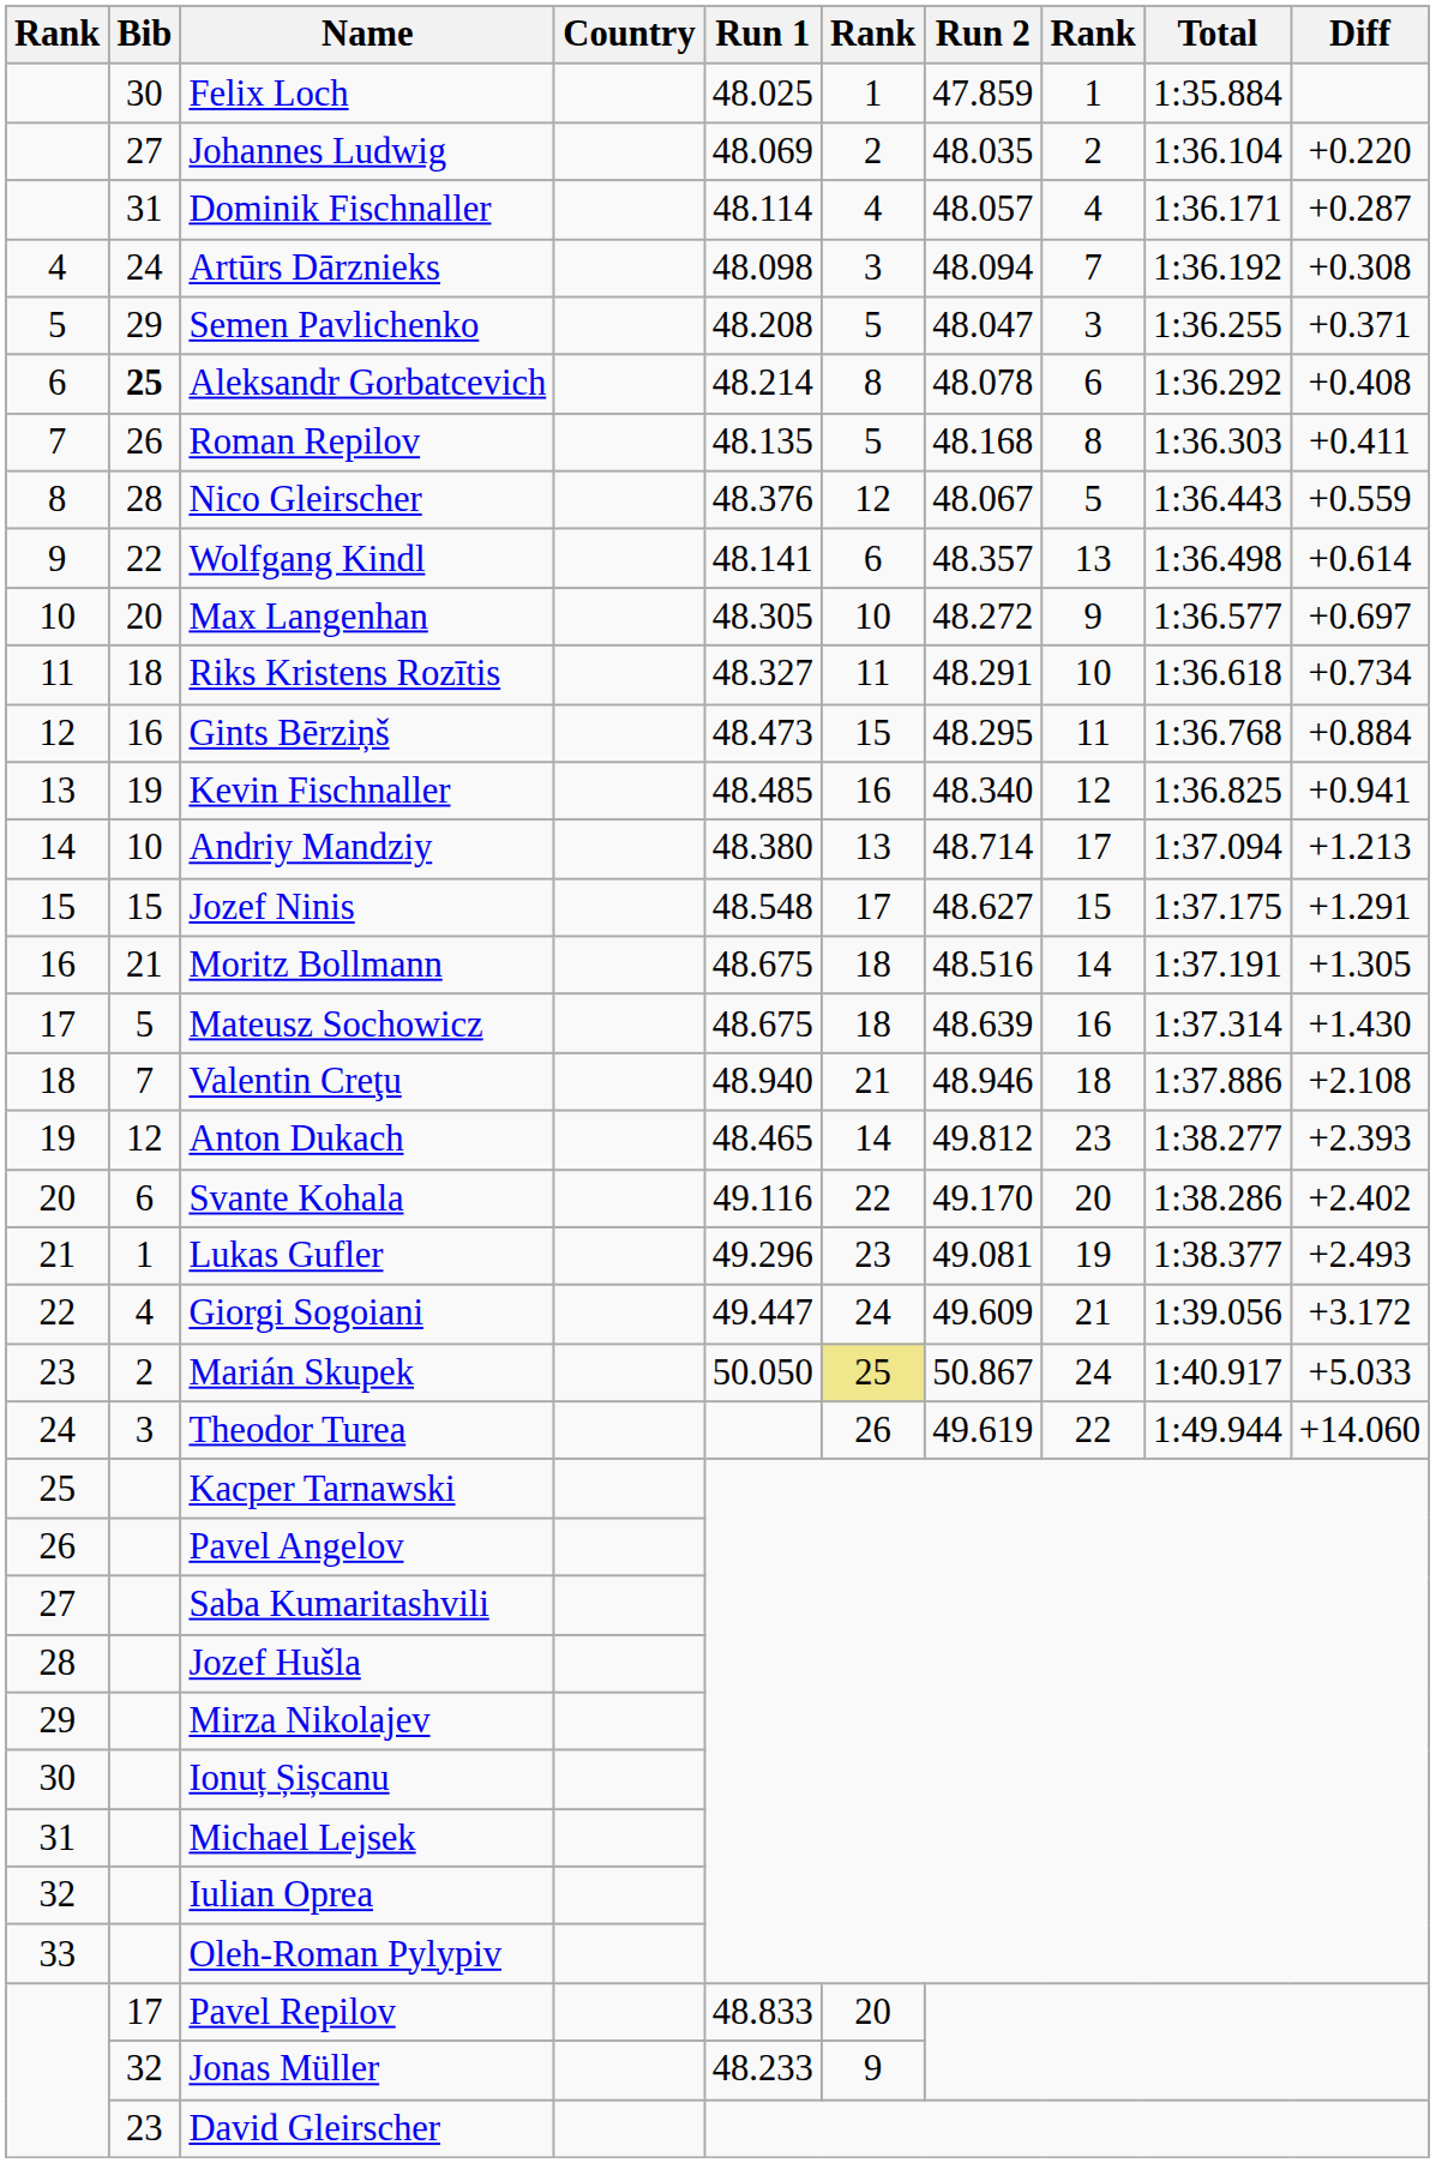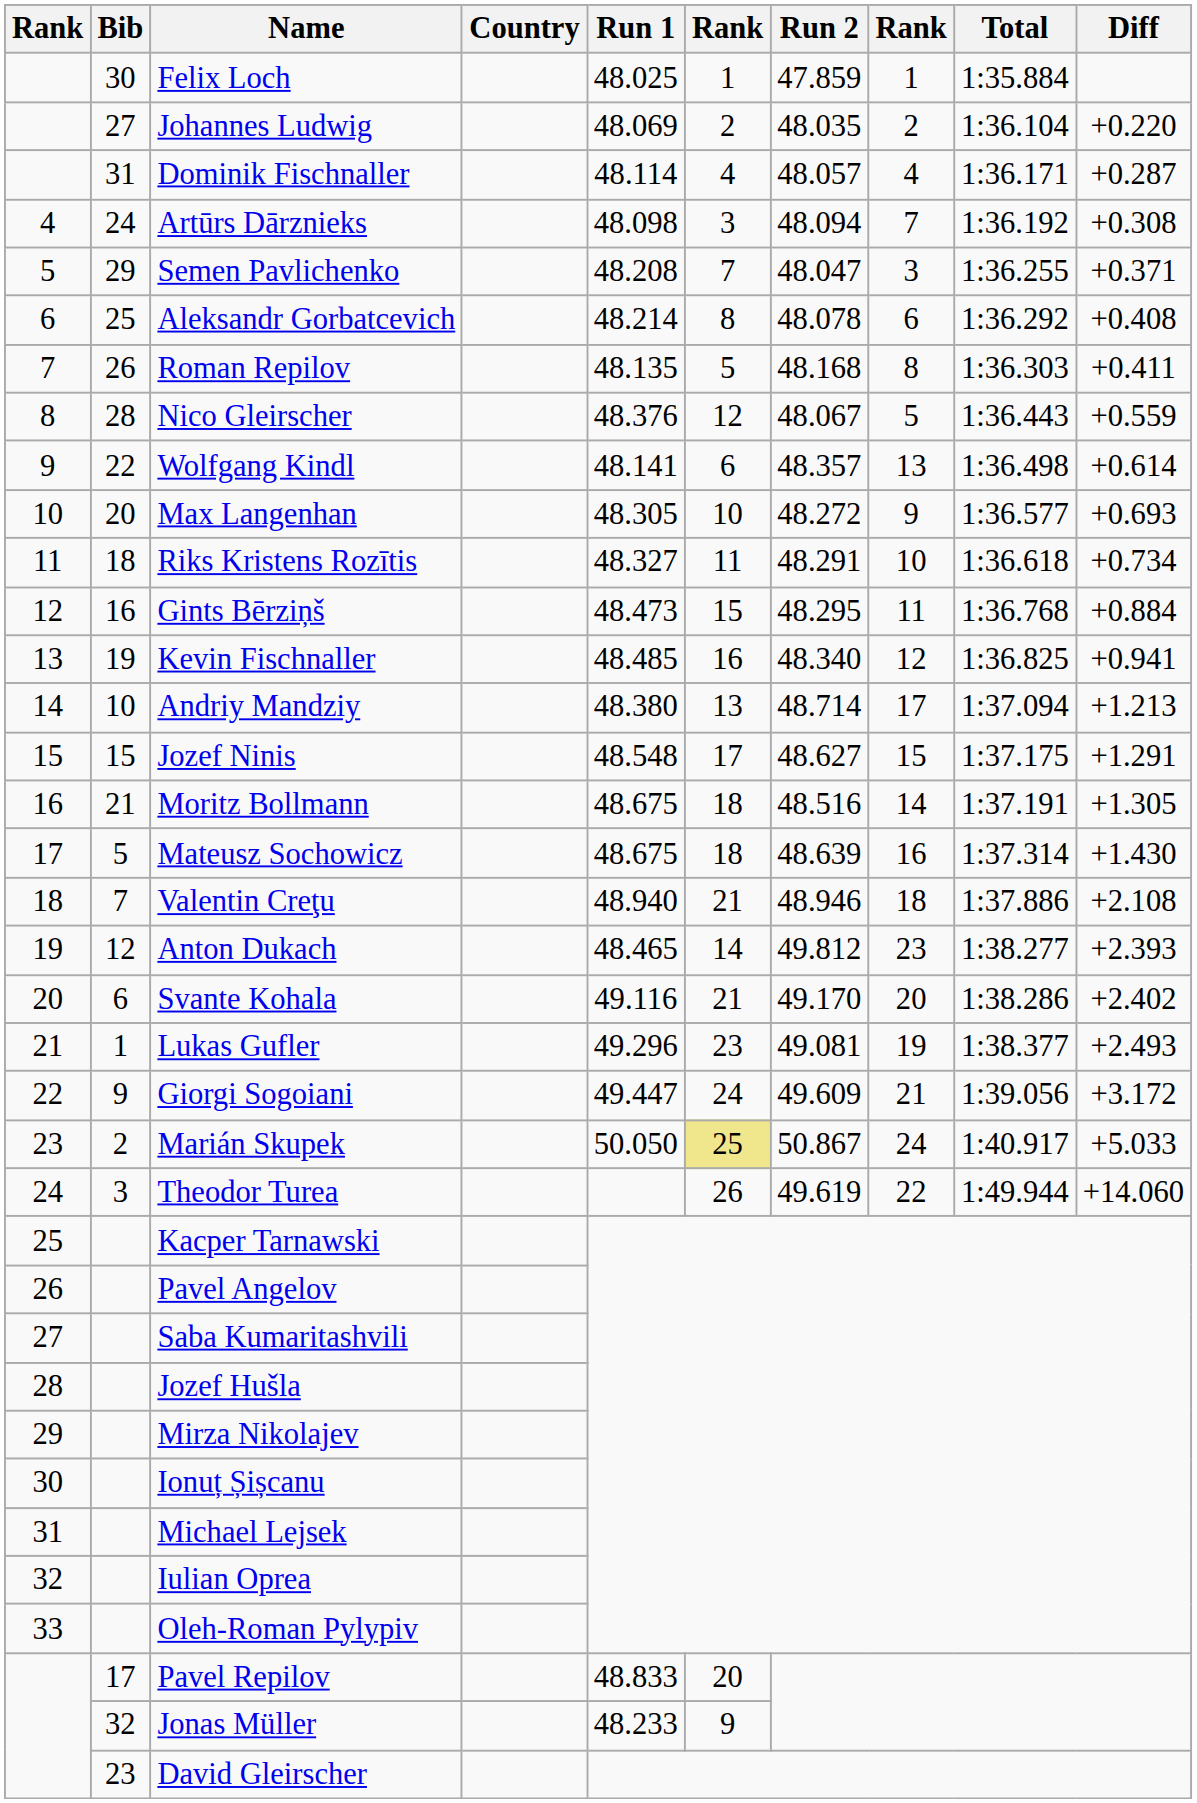Semen Pavlichenko | column 6: 5 -> 7
Aleksandr Gorbatcevich | Bib: bold -> normal
Max Langenhan | Diff: +0.697 -> +0.693
Svante Kohala | column 6: 22 -> 21
Giorgi Sogoiani | Bib: 4 -> 9
